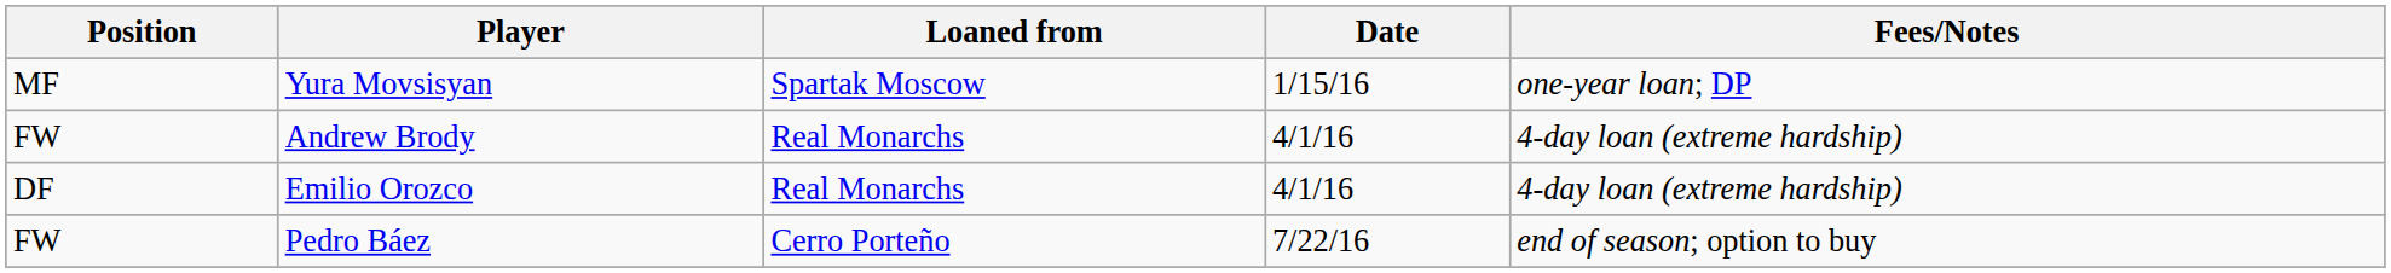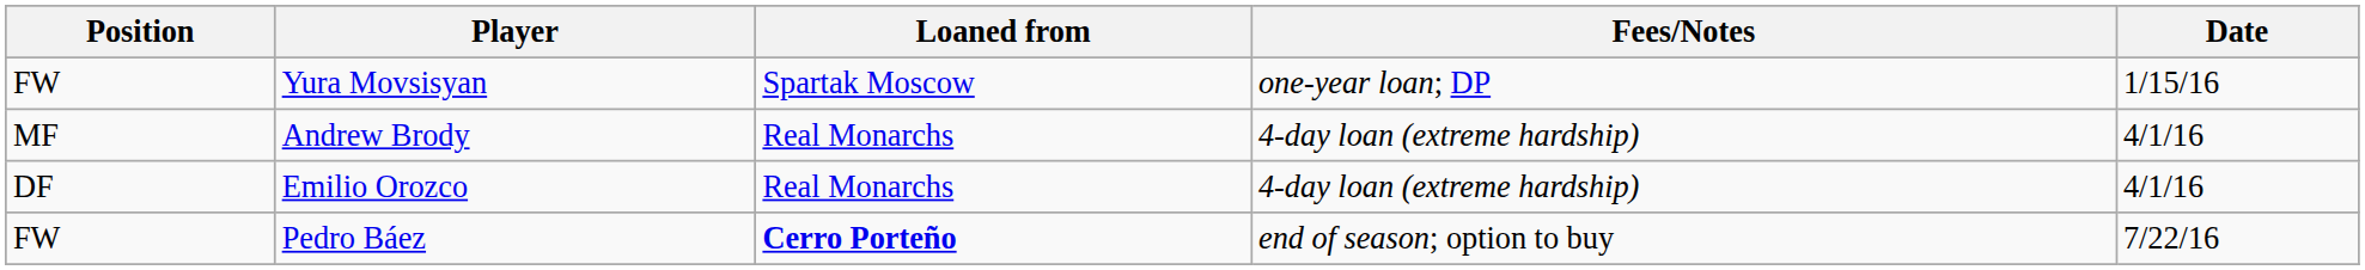columns swapped: Fees/Notes <-> Date
Yura Movsisyan | Position: MF -> FW
Andrew Brody | Position: FW -> MF
Pedro Báez | Loaned from: normal -> bold
